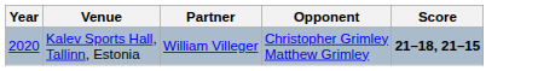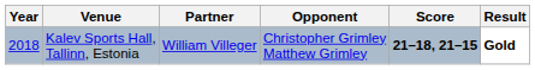+ column: Result | Gold
Kalev Sports Hall, Tallinn, Estonia | Year: 2020 -> 2018
